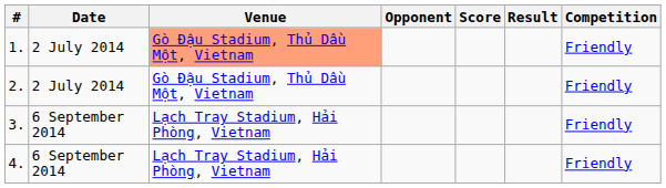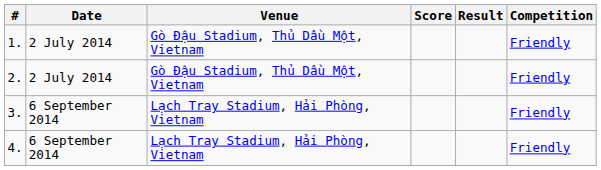- column: Opponent
1. | Venue: lightsalmon background -> no background
